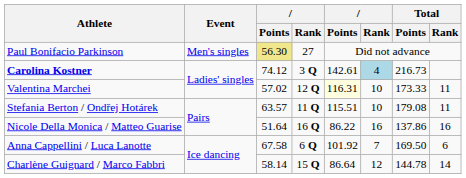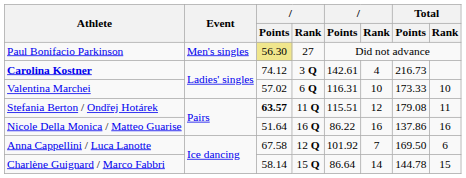Carolina Kostner | column 6: lightblue background -> no background
Valentina Marchei | column 4: 12 Q -> 6 Q
Valentina Marchei | column 5: lightyellow background -> no background
Valentina Marchei | Total / Rank: 11 -> 10
Stefania Berton / Ondřej Hotárek | column 3: normal -> bold
Stefania Berton / Ondřej Hotárek | column 6: 10 -> 12
Anna Cappellini / Luca Lanotte | column 4: 6 Q -> 12 Q
Charlène Guignard / Marco Fabbri | column 6: 12 -> 14
Charlène Guignard / Marco Fabbri | Total / Rank: 14 -> 15
